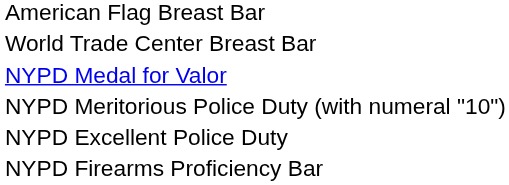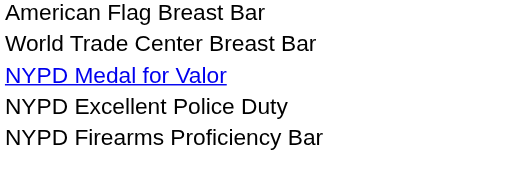- row: NYPD Meritorious Police Duty (with numeral "10")
